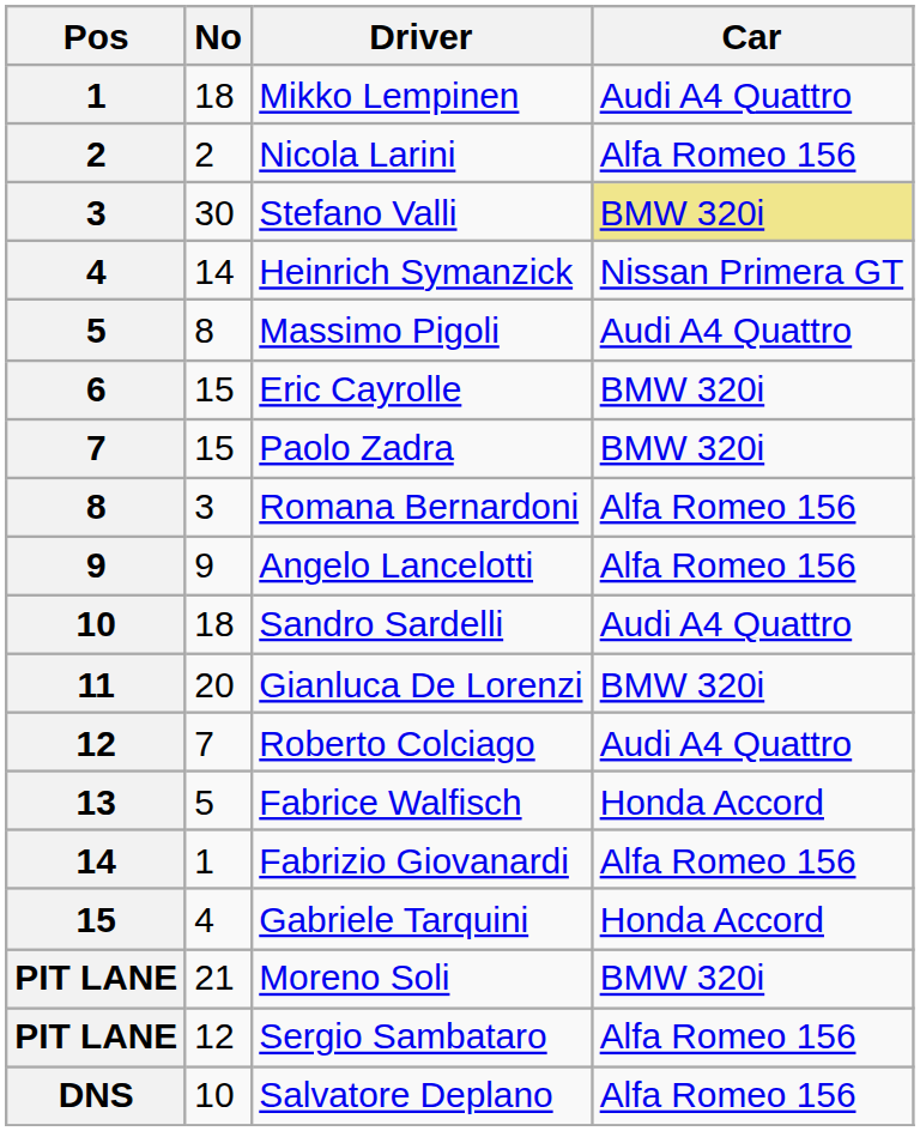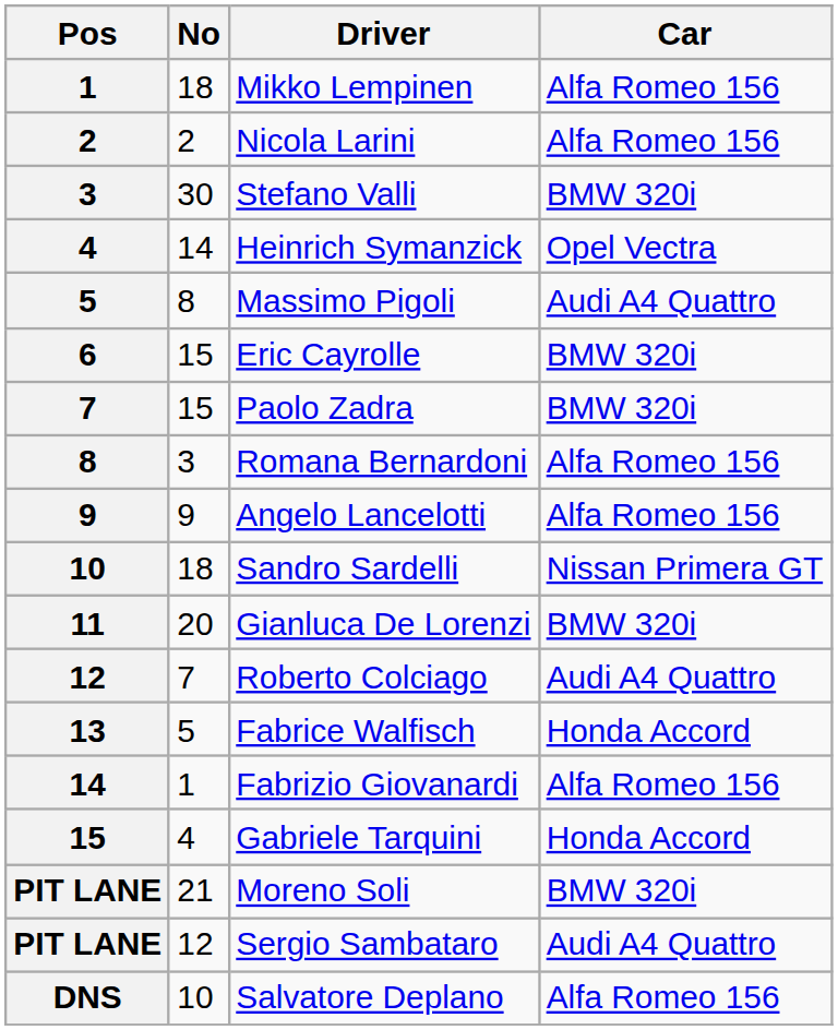Mikko Lempinen | Car: Audi A4 Quattro -> Alfa Romeo 156
Stefano Valli | Car: khaki background -> no background
Heinrich Symanzick | Car: Nissan Primera GT -> Opel Vectra
Sandro Sardelli | Car: Audi A4 Quattro -> Nissan Primera GT
Sergio Sambataro | Car: Alfa Romeo 156 -> Audi A4 Quattro
